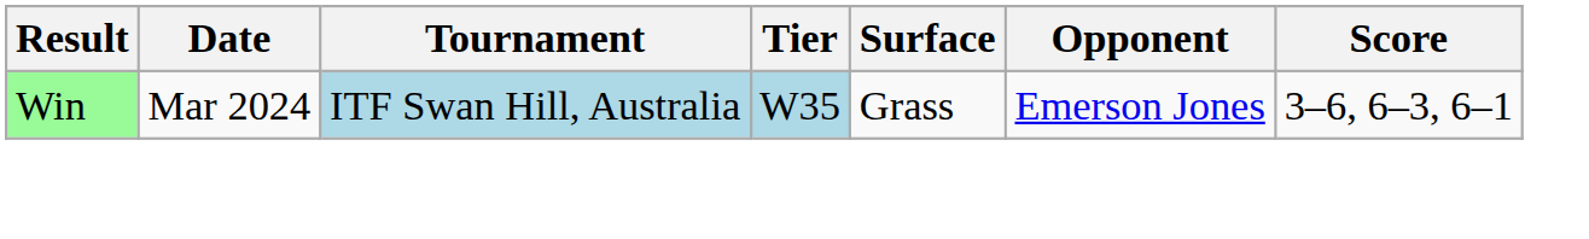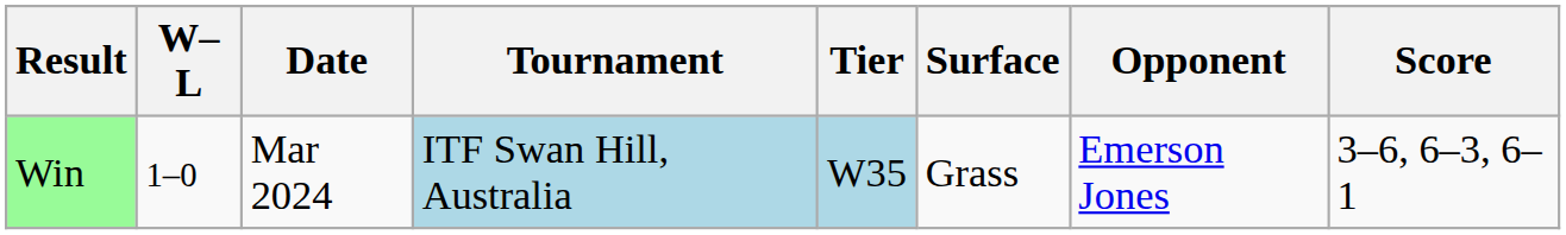+ column: W–L | 1–0
